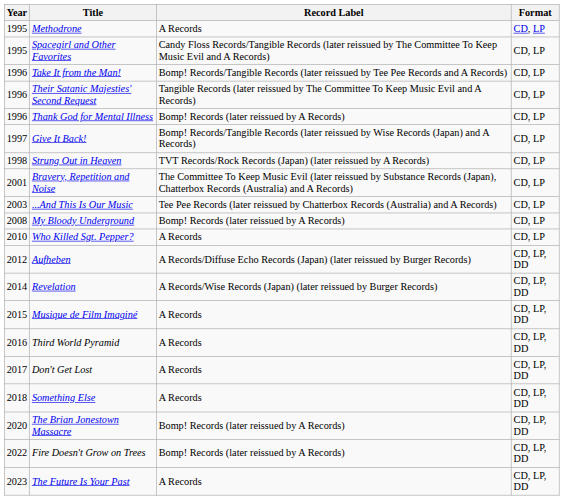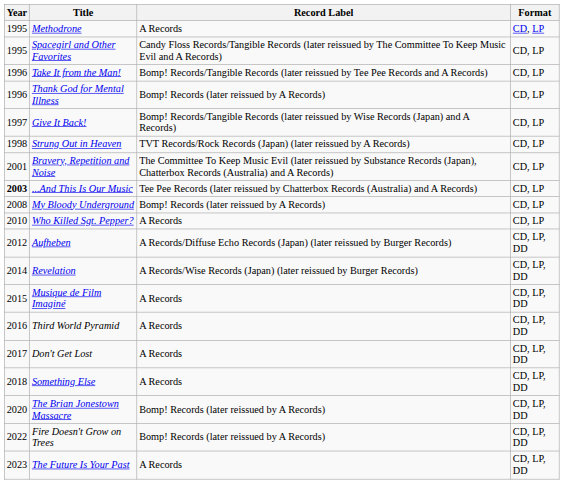- row: 1996 | Their Satanic Majesties' Second Request | Tangible Records (later reissued by The Committee To Keep Music Evil and A Records) | CD, LP
...And This Is Our Music | Year: normal -> bold
